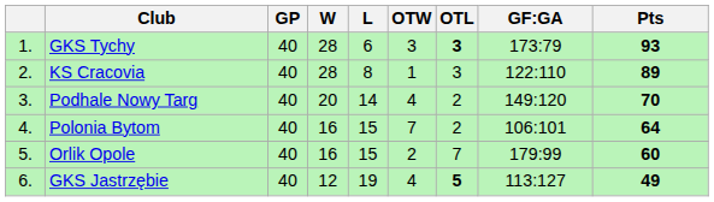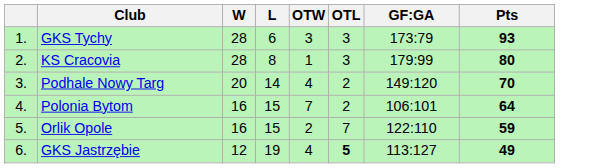- column: GP | 40 | 40 | 40 | 40 | 40 | 40
GKS Tychy | OTL: bold -> normal
KS Cracovia | GF:GA: 122:110 -> 179:99
KS Cracovia | Pts: 89 -> 80
Orlik Opole | GF:GA: 179:99 -> 122:110
Orlik Opole | Pts: 60 -> 59
